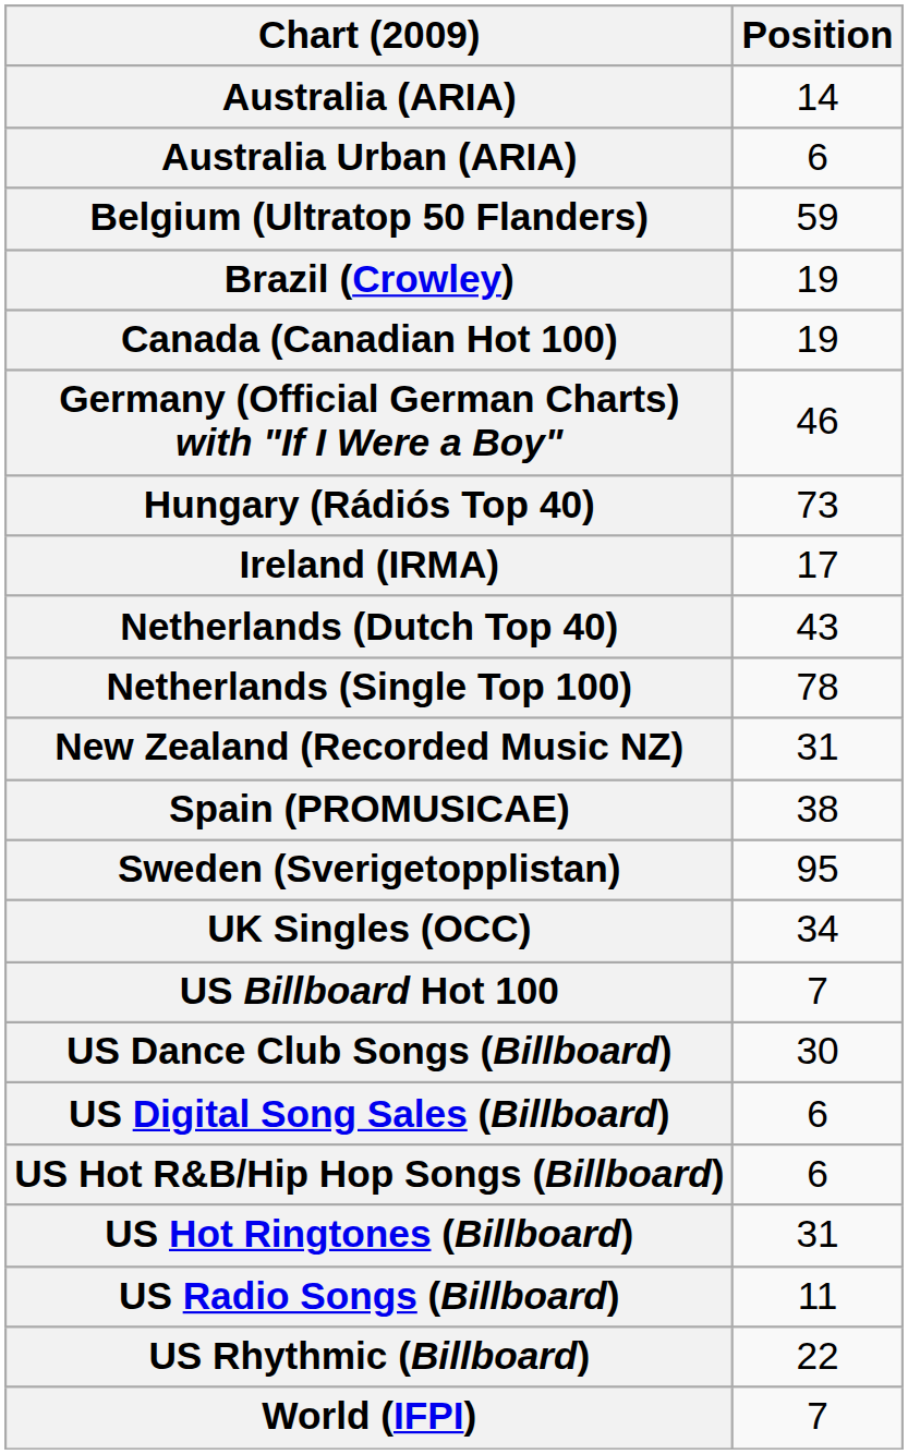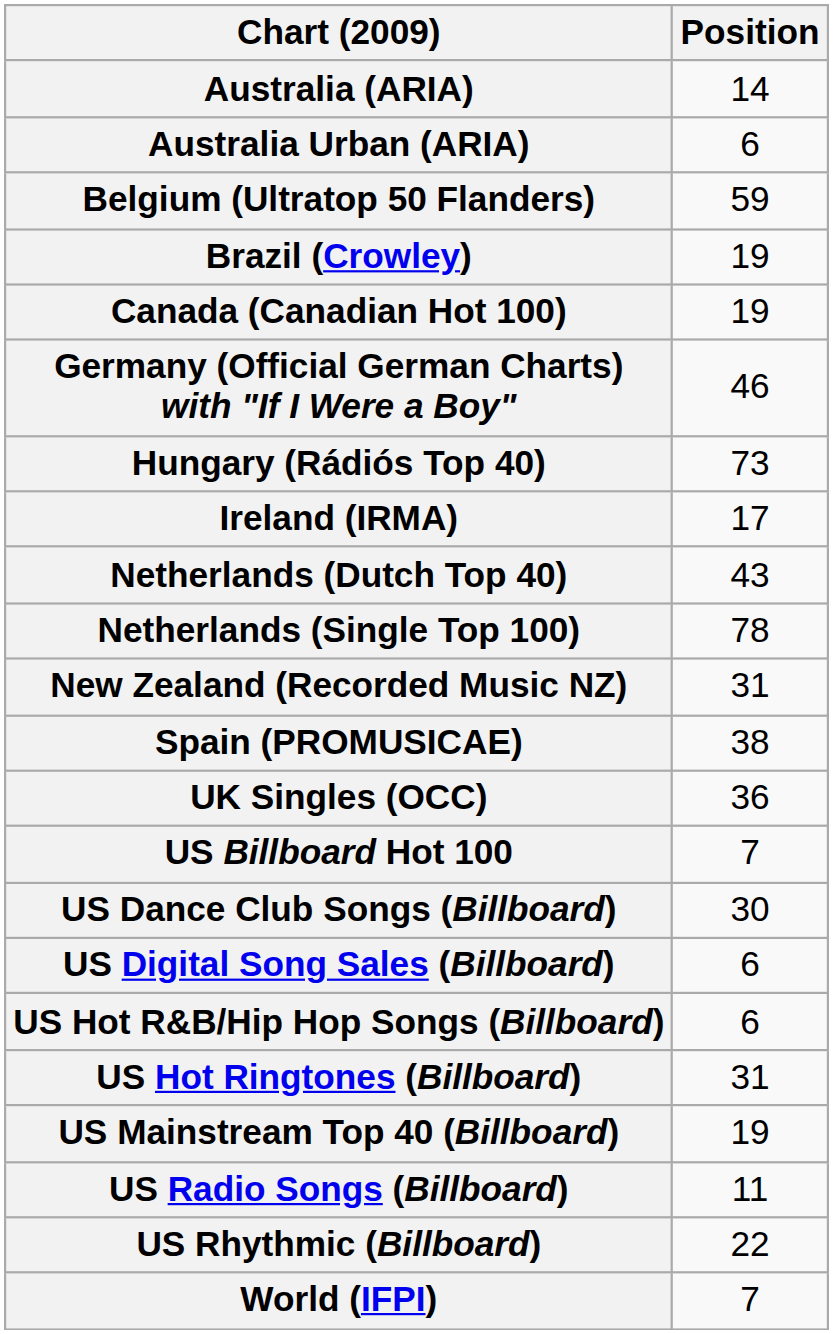- row: Sweden (Sverigetopplistan) | 95
UK Singles (OCC) | Position: 34 -> 36
+ row: US Mainstream Top 40 (Billboard) | 19
